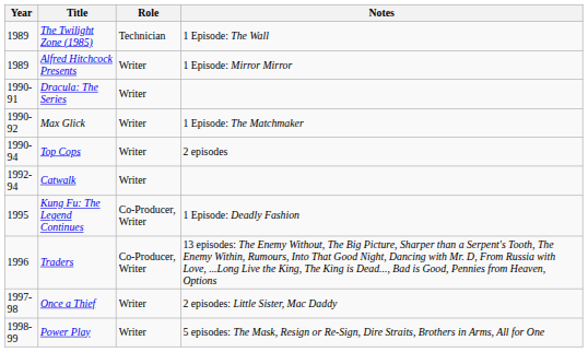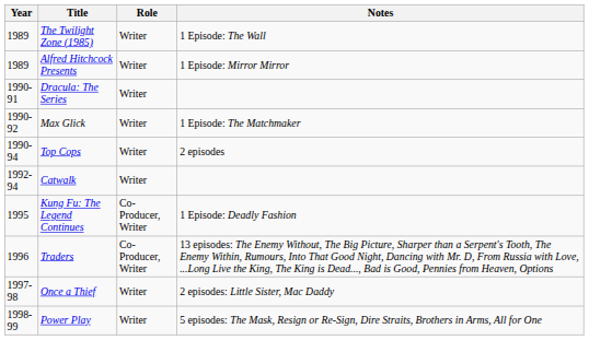The Twilight Zone (1985) | Role: Technician -> Writer
